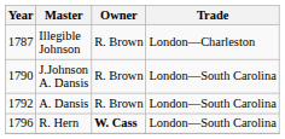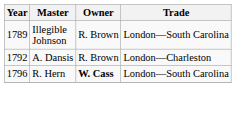Illegible Johnson | Year: 1787 -> 1789
Illegible Johnson | Trade: London—Charleston -> London—South Carolina
- row: 1790 | J.Johnson A. Dansis | R. Brown | London—South Carolina
A. Dansis | Trade: London—South Carolina -> London—Charleston
